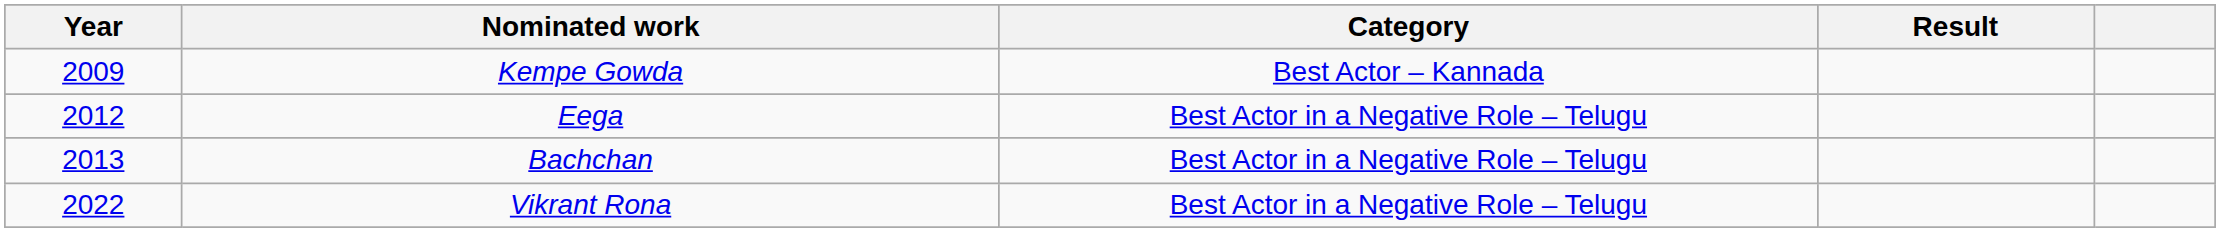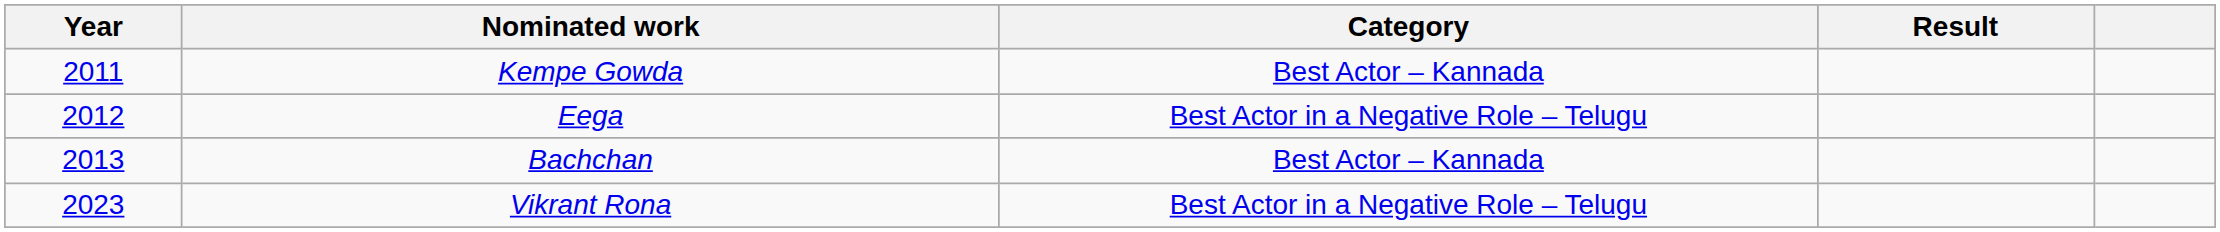Kempe Gowda | Year: 2009 -> 2011
Bachchan | Category: Best Actor in a Negative Role – Telugu -> Best Actor – Kannada
Vikrant Rona | Year: 2022 -> 2023
